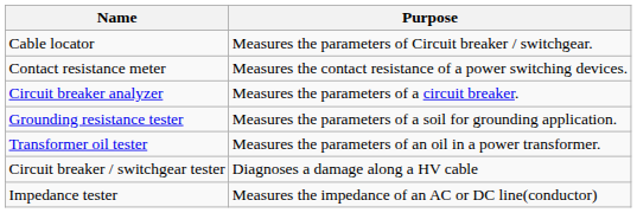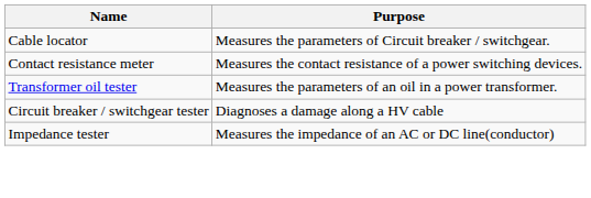- row: Circuit breaker analyzer | Measures the parameters of a circuit breaker.
- row: Grounding resistance tester | Measures the parameters of a soil for grounding application.
